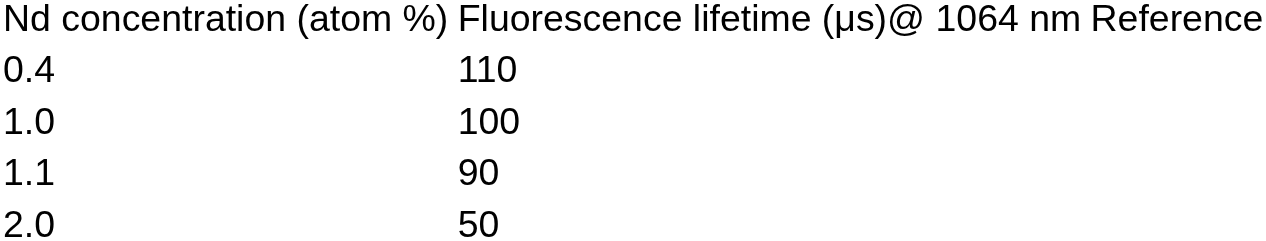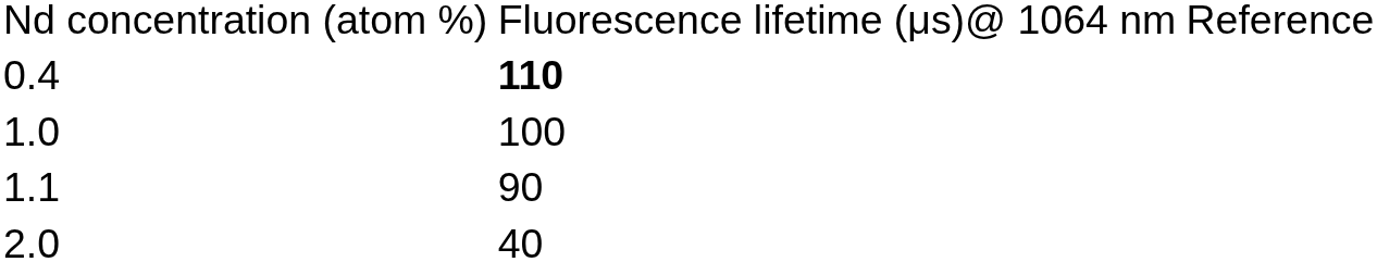0.4 | column 2: normal -> bold
2.0 | column 2: 50 -> 40
